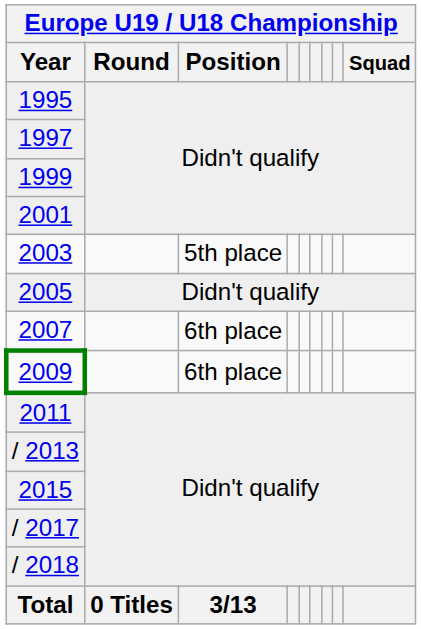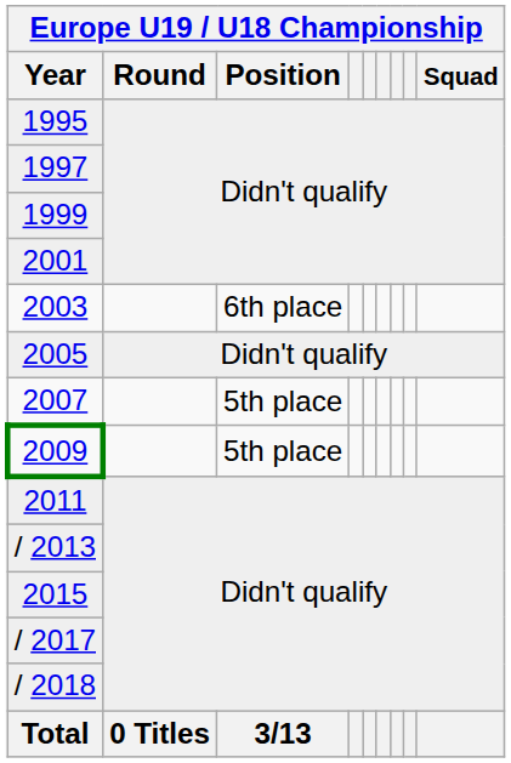2003 | Europe U19 / U18 Championship / Position: 5th place -> 6th place
2007 | Europe U19 / U18 Championship / Position: 6th place -> 5th place
2009 | Europe U19 / U18 Championship / Position: 6th place -> 5th place
